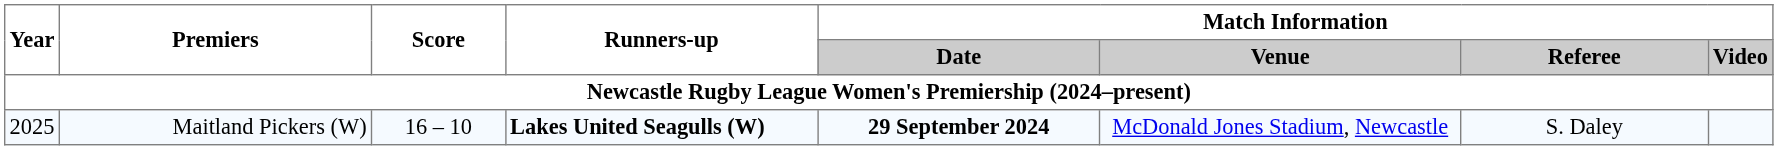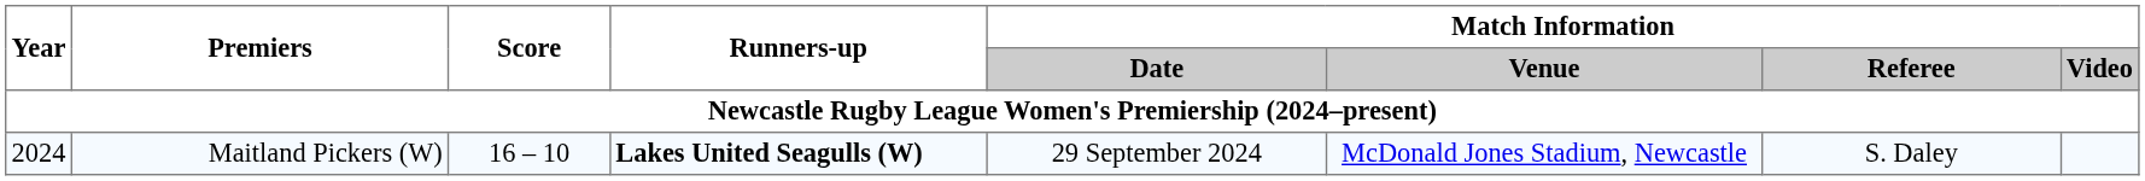Maitland Pickers (W) | Year: 2025 -> 2024
Maitland Pickers (W) | Match Information / Date: bold -> normal
